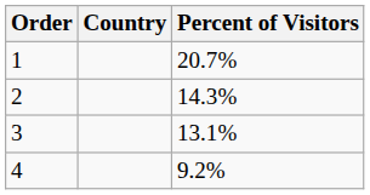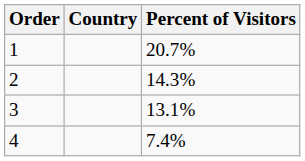4 | Percent of Visitors: 9.2% -> 7.4%
